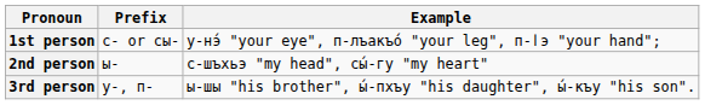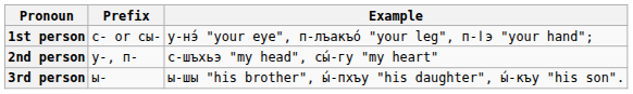2nd person | Prefix: ы- -> у-, п-
3rd person | Prefix: у-, п- -> ы-
